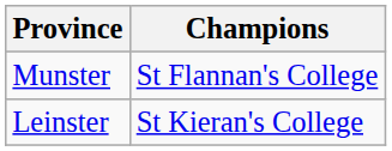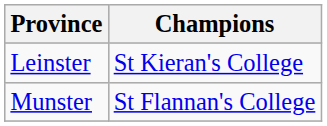rows swapped: Leinster <-> Munster
